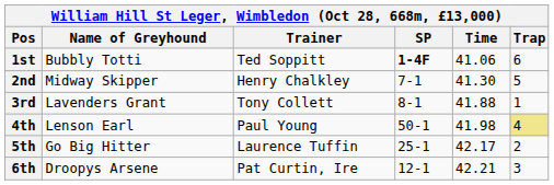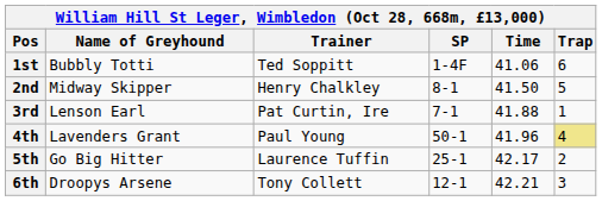1st | SP: bold -> normal
2nd | SP: 7-1 -> 8-1
2nd | Time: 41.30 -> 41.50
3rd | Name of Greyhound: Lavenders Grant -> Lenson Earl
3rd | Trainer: Tony Collett -> Pat Curtin, Ire
3rd | SP: 8-1 -> 7-1
4th | Name of Greyhound: Lenson Earl -> Lavenders Grant
4th | Time: 41.98 -> 41.96
6th | Trainer: Pat Curtin, Ire -> Tony Collett
